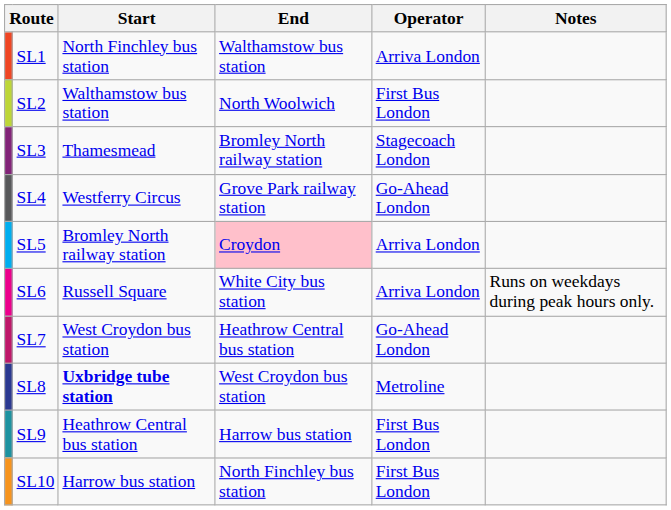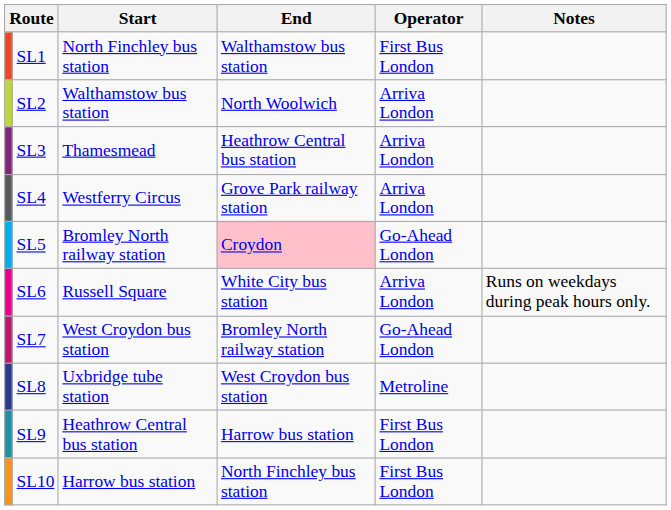SL1 | Operator: Arriva London -> First Bus London
SL2 | Operator: First Bus London -> Arriva London
SL3 | End: Bromley North railway station -> Heathrow Central bus station
SL3 | Operator: Stagecoach London -> Arriva London
SL4 | Operator: Go-Ahead London -> Arriva London
SL5 | Operator: Arriva London -> Go-Ahead London
SL7 | End: Heathrow Central bus station -> Bromley North railway station
SL8 | Start: bold -> normal
